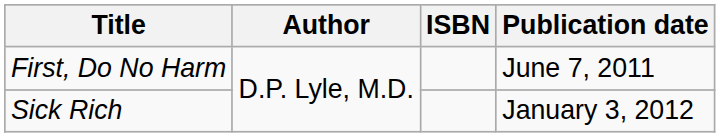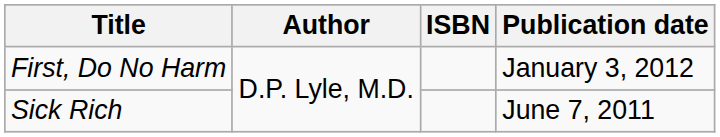First, Do No Harm | Publication date: June 7, 2011 -> January 3, 2012
Sick Rich | Publication date: January 3, 2012 -> June 7, 2011
